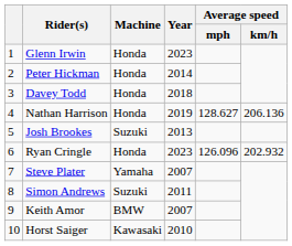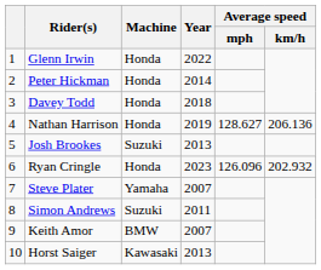Glenn Irwin | Year: 2023 -> 2022
Horst Saiger | Year: 2010 -> 2013
